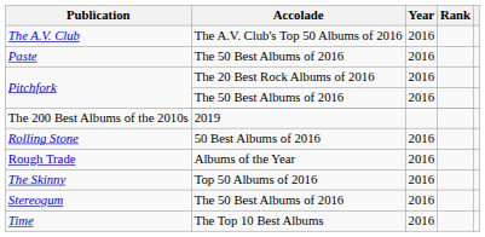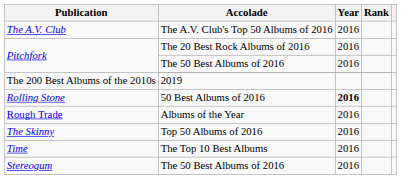- row: Paste | The 50 Best Albums of 2016 | 2016
Rolling Stone | Year: normal -> bold
rows swapped: Stereogum <-> Time
